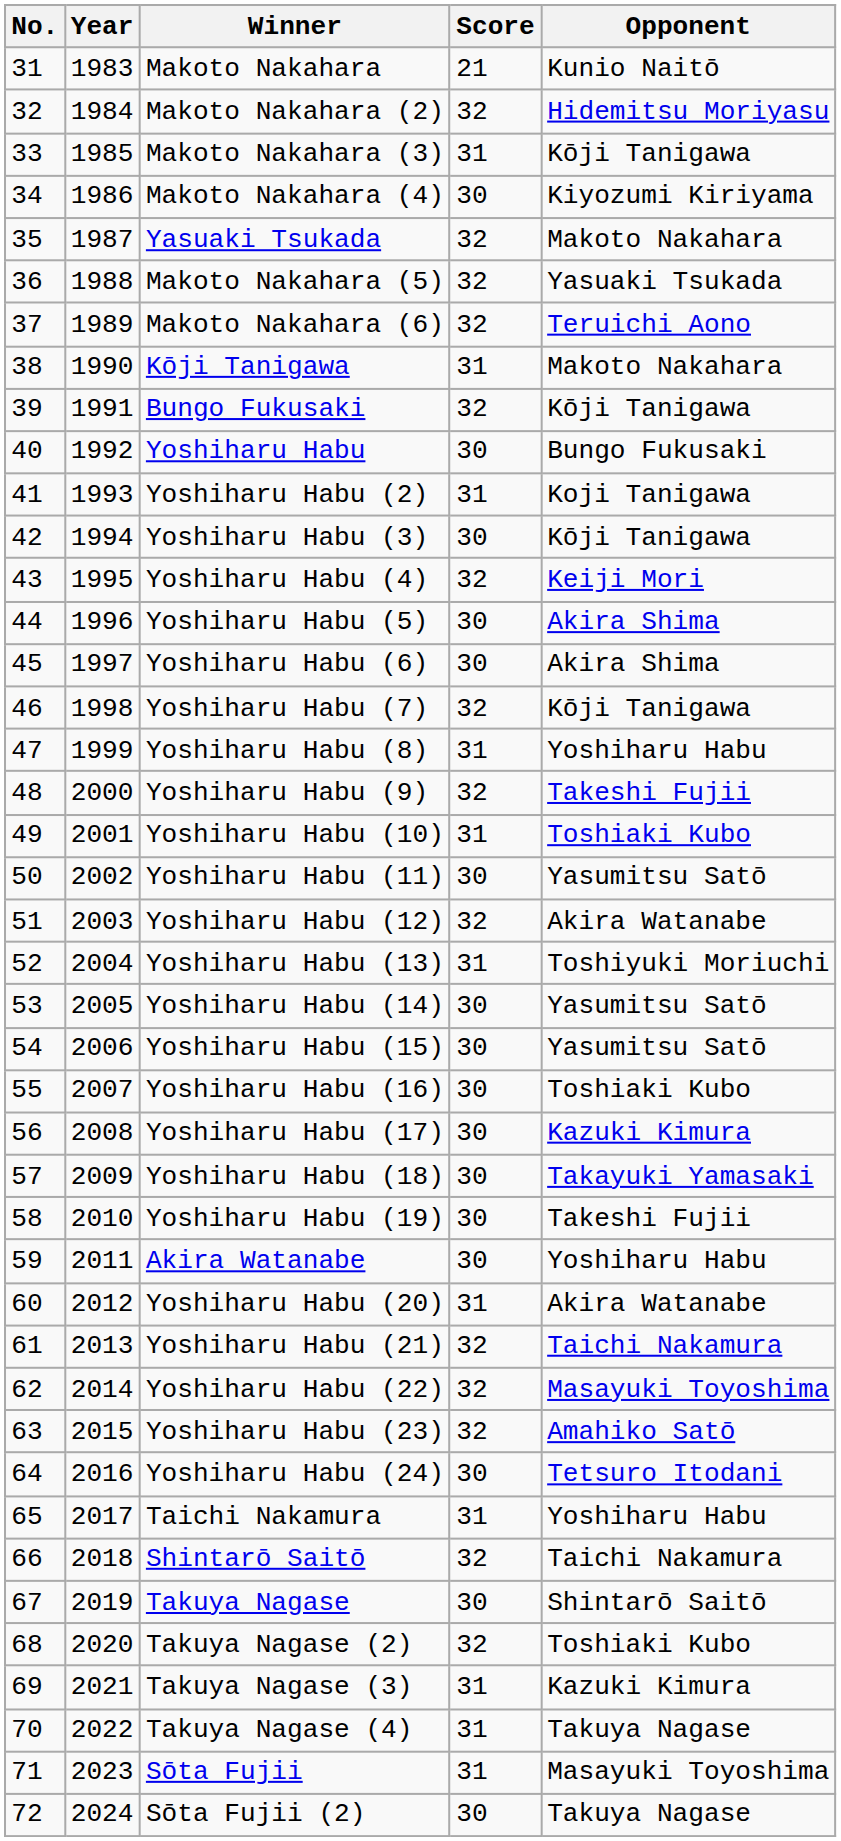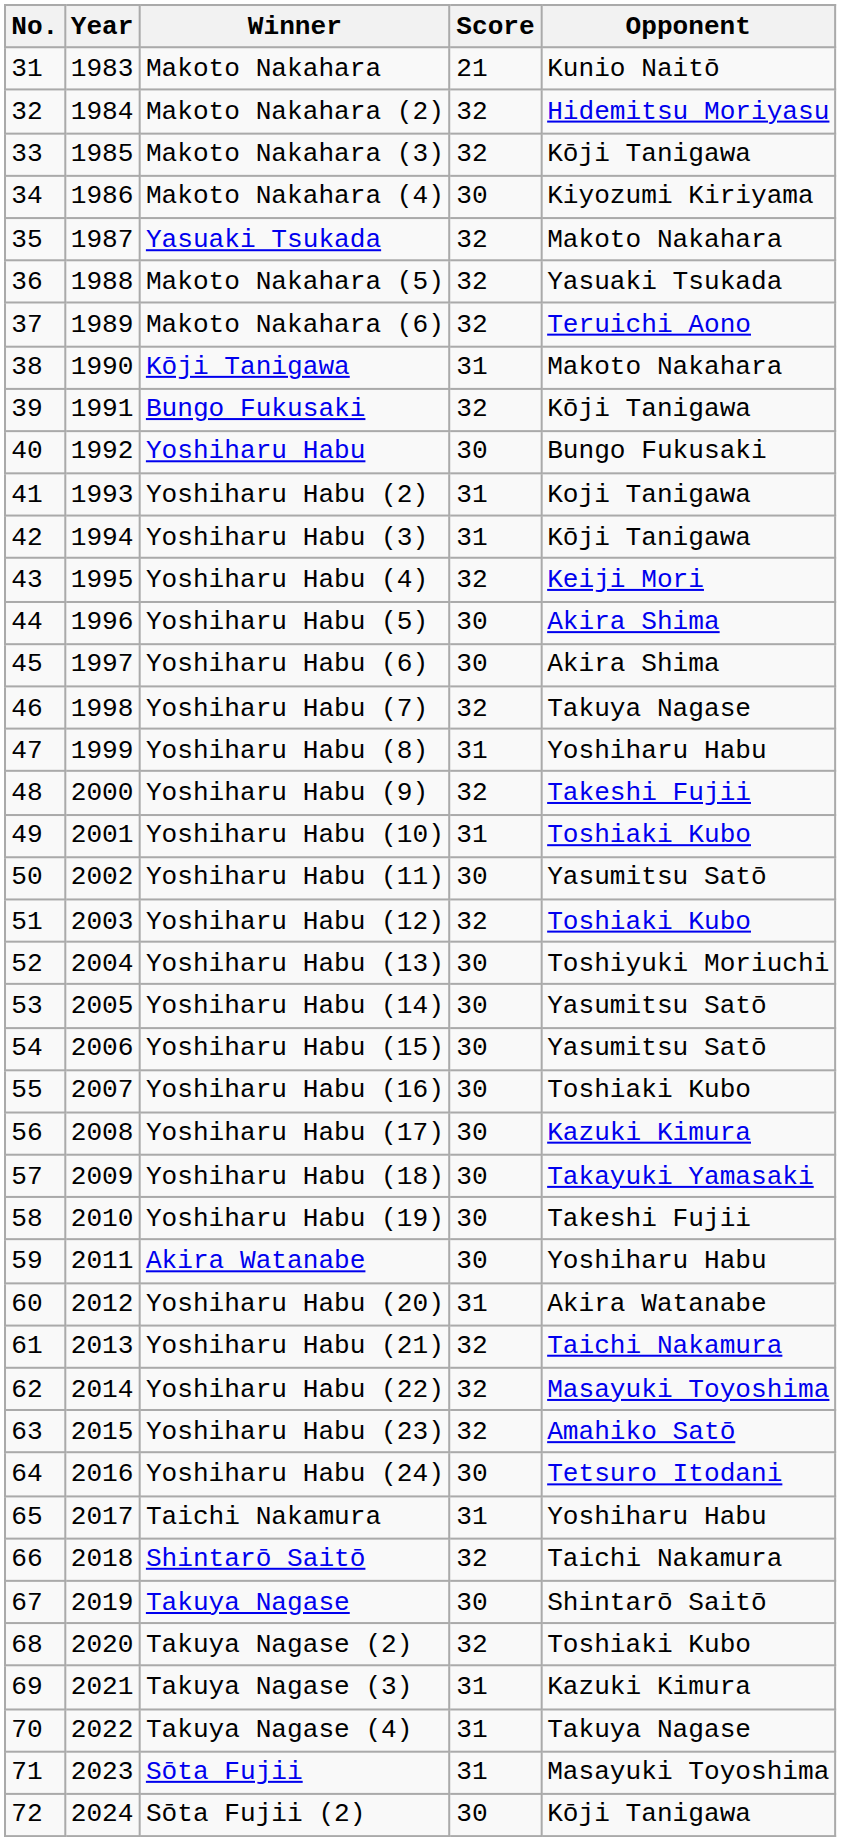Makoto Nakahara (3) | Score: 31 -> 32
Yoshiharu Habu (3) | Score: 30 -> 31
Yoshiharu Habu (7) | Opponent: Kōji Tanigawa -> Takuya Nagase
Yoshiharu Habu (12) | Opponent: Akira Watanabe -> Toshiaki Kubo
Yoshiharu Habu (13) | Score: 31 -> 30
Sōta Fujii (2) | Opponent: Takuya Nagase -> Kōji Tanigawa
